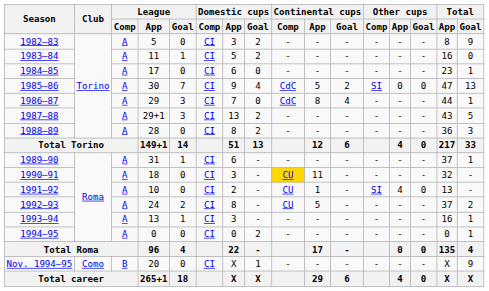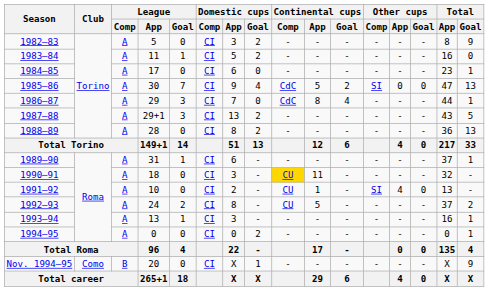1988–89 | Total / Goal: 3 -> 13
